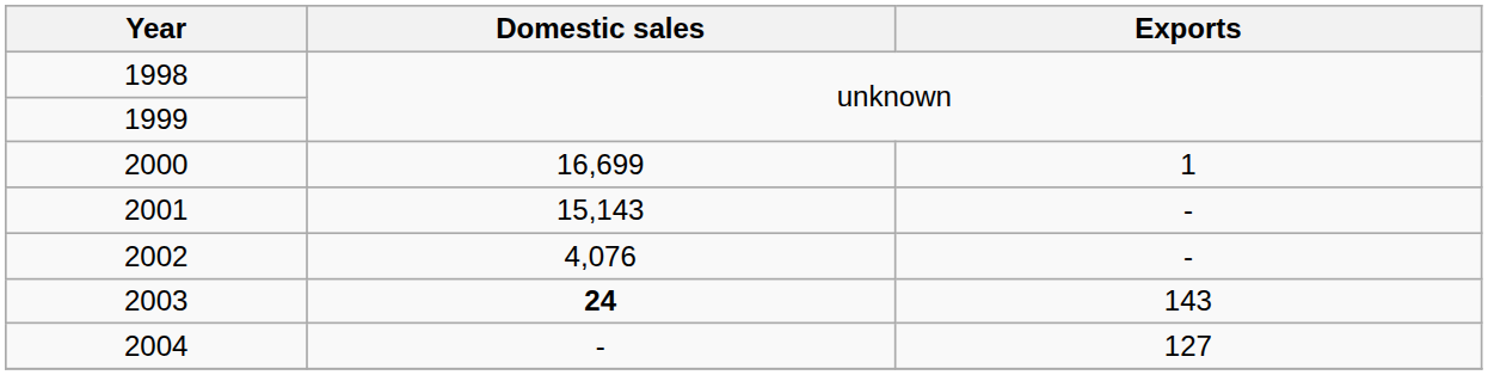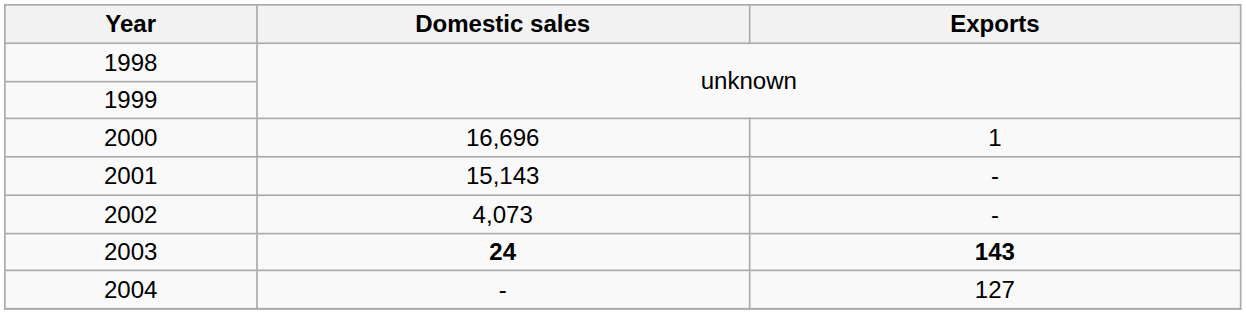2000 | Domestic sales: 16,699 -> 16,696
2002 | Domestic sales: 4,076 -> 4,073
2003 | Exports: normal -> bold
